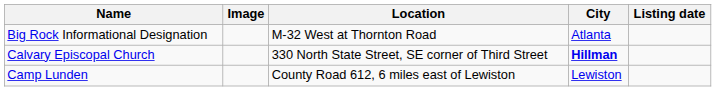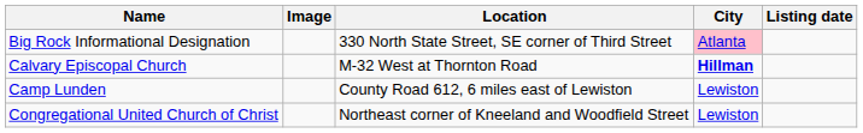Big Rock Informational Designation | Location: M-32 West at Thornton Road -> 330 North State Street, SE corner of Third Street
Big Rock Informational Designation | City: no background -> pink background
Calvary Episcopal Church | Location: 330 North State Street, SE corner of Third Street -> M-32 West at Thornton Road
+ row: Congregational United Church of Christ | Northeast corner of Kneeland and Woodfield Street | Lewiston
